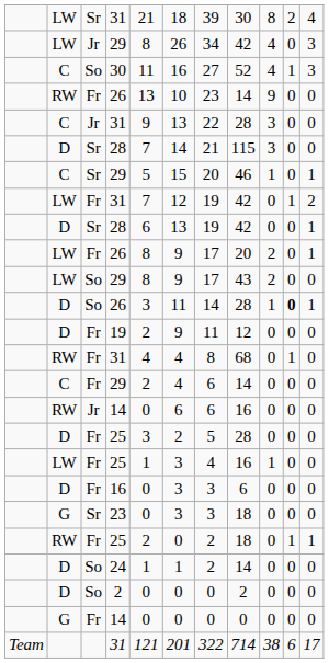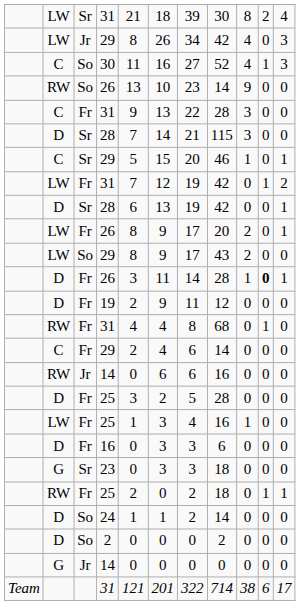RW / 26 | column 3: Fr -> So
C / 31 | column 3: Jr -> Fr
D / 26 | column 3: So -> Fr
G / 14 | column 3: Fr -> Jr
